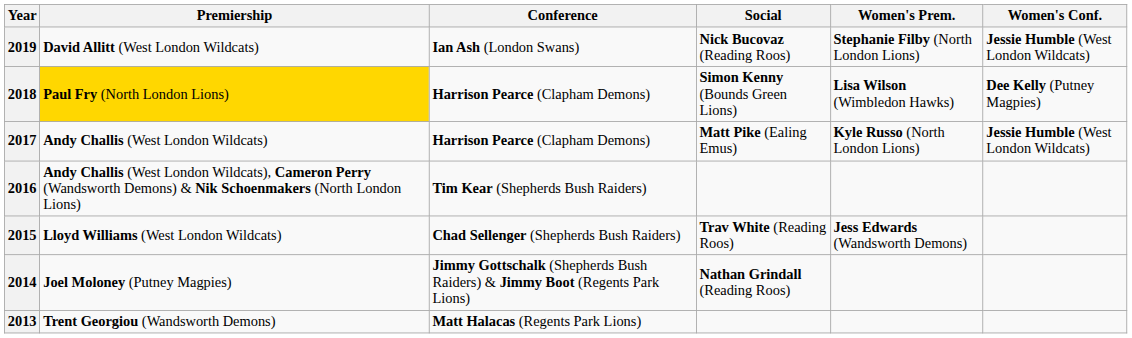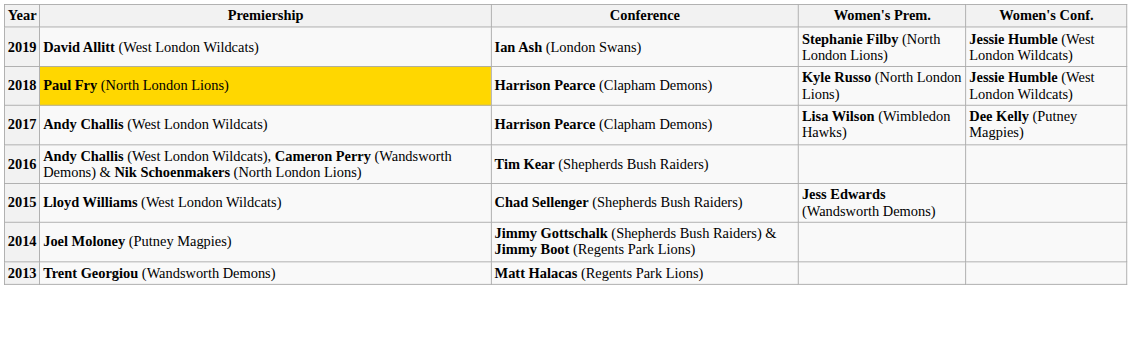- column: Social | Nick Bucovaz (Reading Roos) | Simon Kenny (Bounds Green Lions) | Matt Pike (Ealing Emus) | Trav White (Reading Roos) | Nathan Grindall (Reading Roos)
2018 | Women's Prem.: Lisa Wilson (Wimbledon Hawks) -> Kyle Russo (North London Lions)
2018 | Women's Conf.: Dee Kelly (Putney Magpies) -> Jessie Humble (West London Wildcats)
2017 | Women's Prem.: Kyle Russo (North London Lions) -> Lisa Wilson (Wimbledon Hawks)
2017 | Women's Conf.: Jessie Humble (West London Wildcats) -> Dee Kelly (Putney Magpies)
